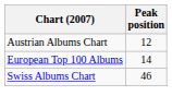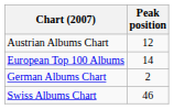+ row: German Albums Chart | 2
